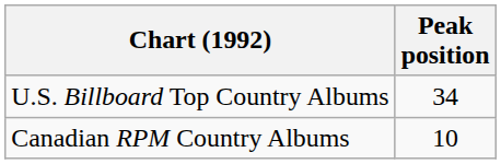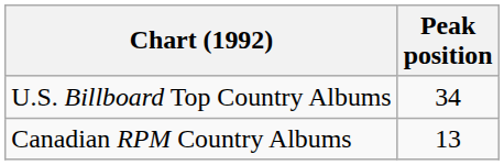Canadian RPM Country Albums | Peak position: 10 -> 13
